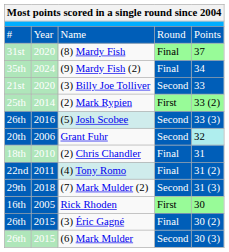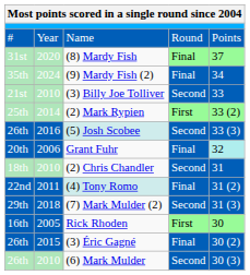(3) Billy Joe Tolliver | column 2: 2020 -> 2010
Grant Fuhr | column 4: Second -> Final
(2) Chris Chandler | column 4: Final -> Second
(6) Mark Mulder | column 2: 2015 -> 2010
